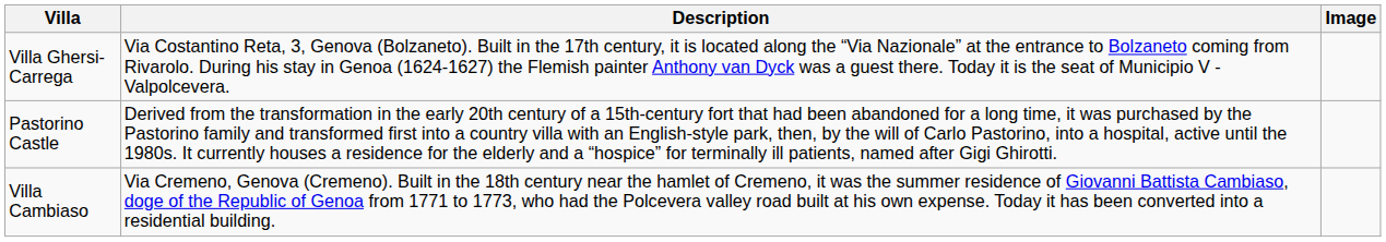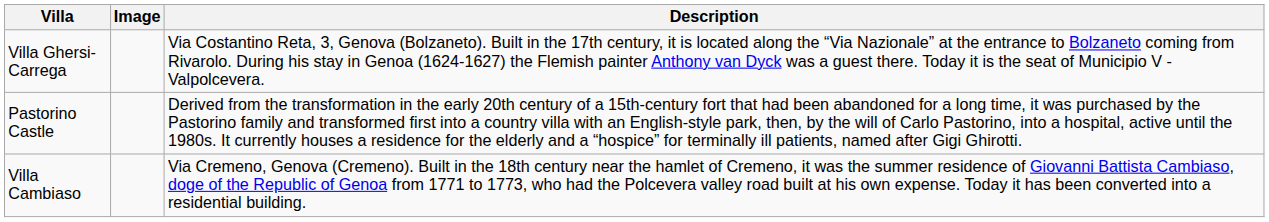columns swapped: Image <-> Description
